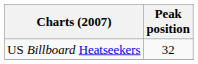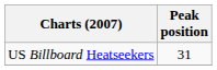US Billboard Heatseekers | Peak position: 32 -> 31
